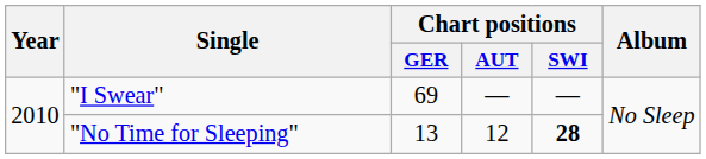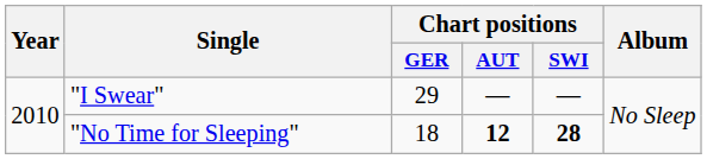"I Swear" | Chart positions / GER: 69 -> 29
"No Time for Sleeping" | Chart positions / GER: 13 -> 18
"No Time for Sleeping" | Chart positions / AUT: normal -> bold
